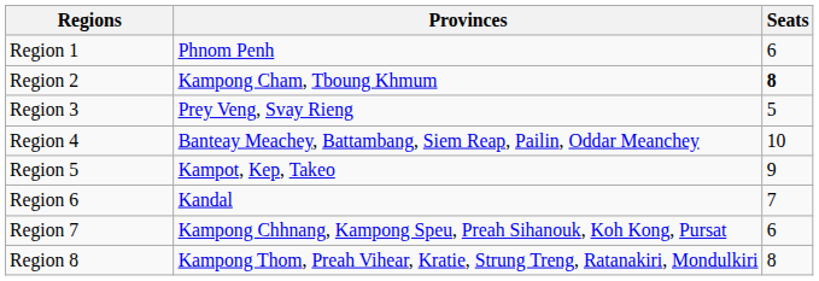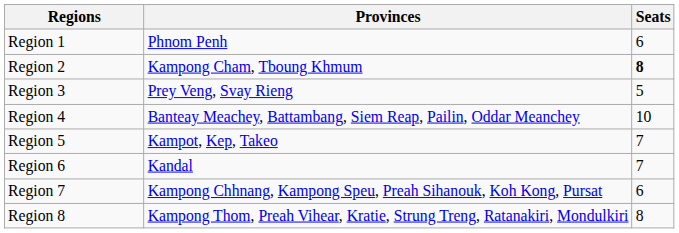Region 5 | Seats: 9 -> 7
